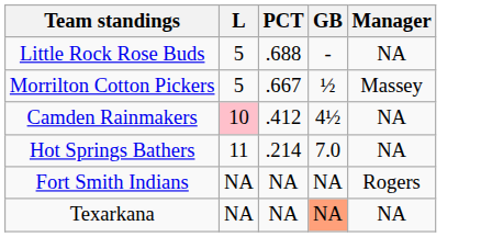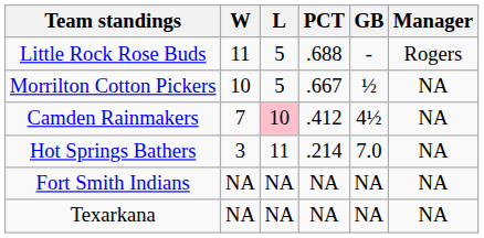+ column: W | 11 | 10 | 7 | 3 | NA | NA
Little Rock Rose Buds | Manager: NA -> Rogers
Morrilton Cotton Pickers | Manager: Massey -> NA
Fort Smith Indians | Manager: Rogers -> NA
Texarkana | GB: lightsalmon background -> no background
